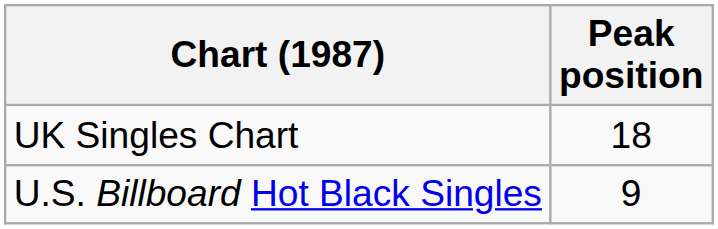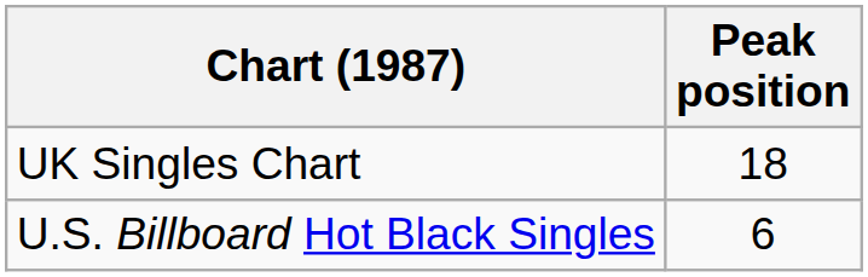U.S. Billboard Hot Black Singles | Peak position: 9 -> 6
